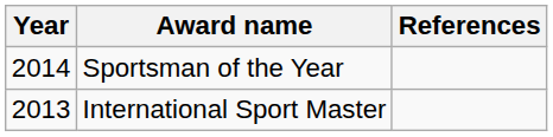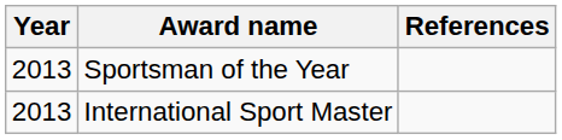Sportsman of the Year | Year: 2014 -> 2013
